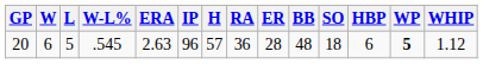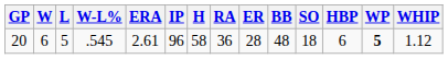20 | ERA: 2.63 -> 2.61
20 | H: 57 -> 58
